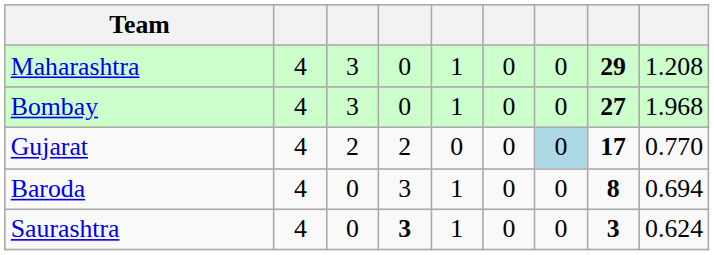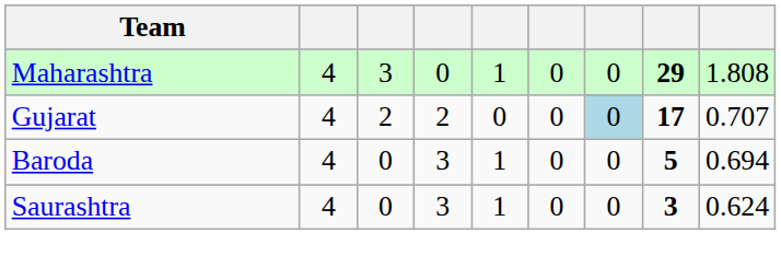Maharashtra | column 9: 1.208 -> 1.808
- row: Bombay | 4 | 3 | 0 | 1 | 0 | 0 | 27 | 1.968
Gujarat | column 9: 0.770 -> 0.707
Baroda | column 8: 8 -> 5
Saurashtra | column 4: bold -> normal
